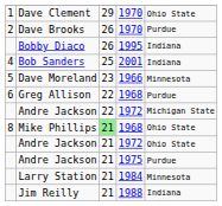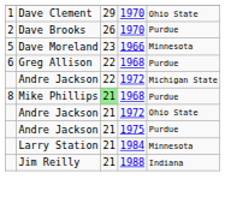- row: Bobby Diaco | 26 | 1995 | Indiana
- row: 4 | Bob Sanders | 25 | 2001 | Indiana
Mike Phillips | column 5: Ohio State -> Purdue
